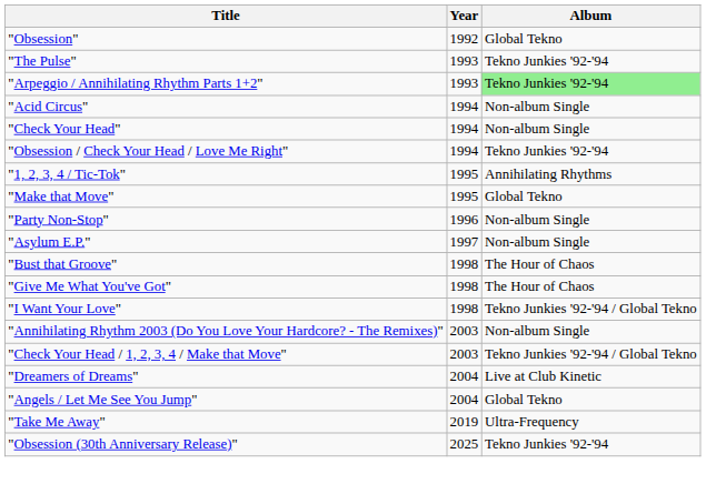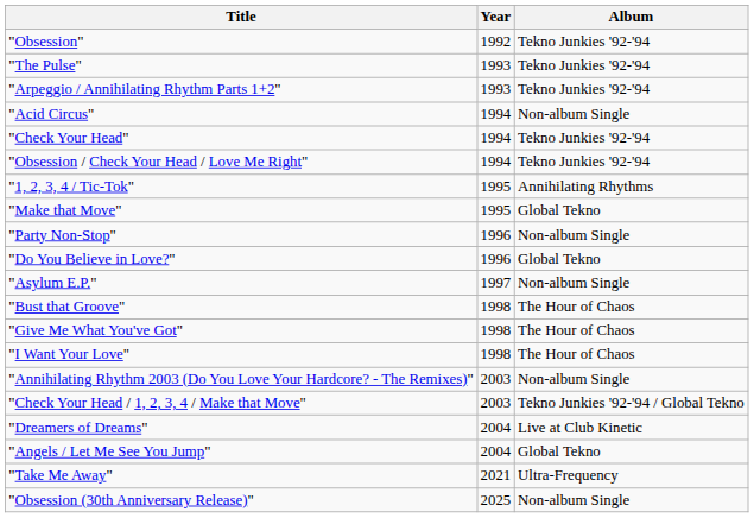"Obsession" | Album: Global Tekno -> Tekno Junkies '92-'94
"Arpeggio / Annihilating Rhythm Parts 1+2" | Album: lightgreen background -> no background
"Check Your Head" | Album: Non-album Single -> Tekno Junkies '92-'94
+ row: "Do You Believe in Love?" | 1996 | Global Tekno
"I Want Your Love" | Album: Tekno Junkies '92-'94 / Global Tekno -> The Hour of Chaos
"Take Me Away" | Year: 2019 -> 2021
"Obsession (30th Anniversary Release)" | Album: Tekno Junkies '92-'94 -> Non-album Single
